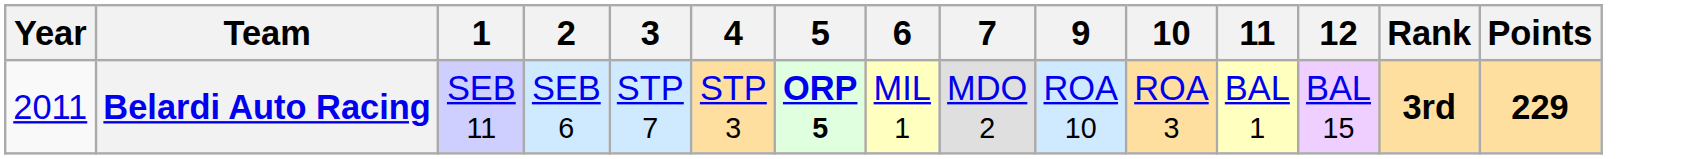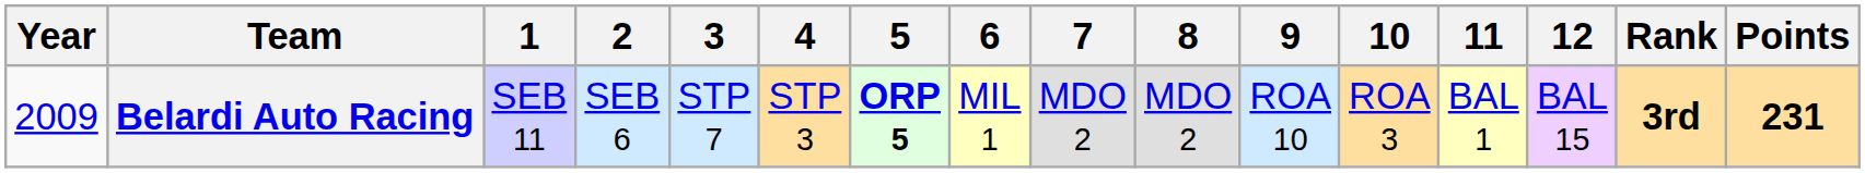+ column: 8 | MDO 2
Belardi Auto Racing | Year: 2011 -> 2009
Belardi Auto Racing | Points: 229 -> 231
